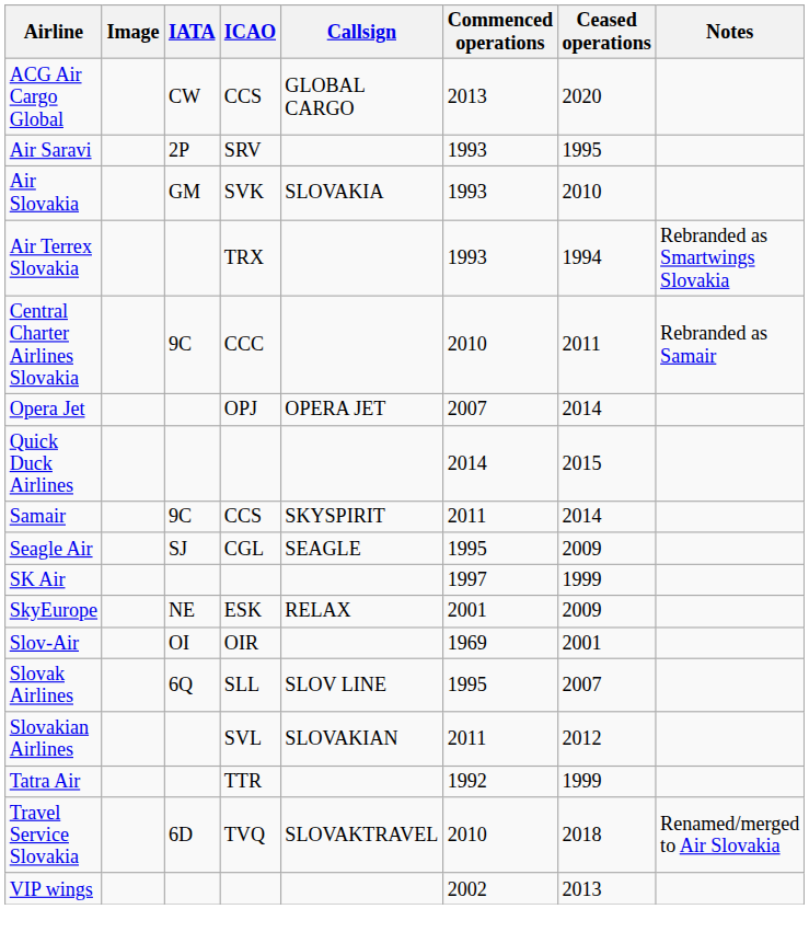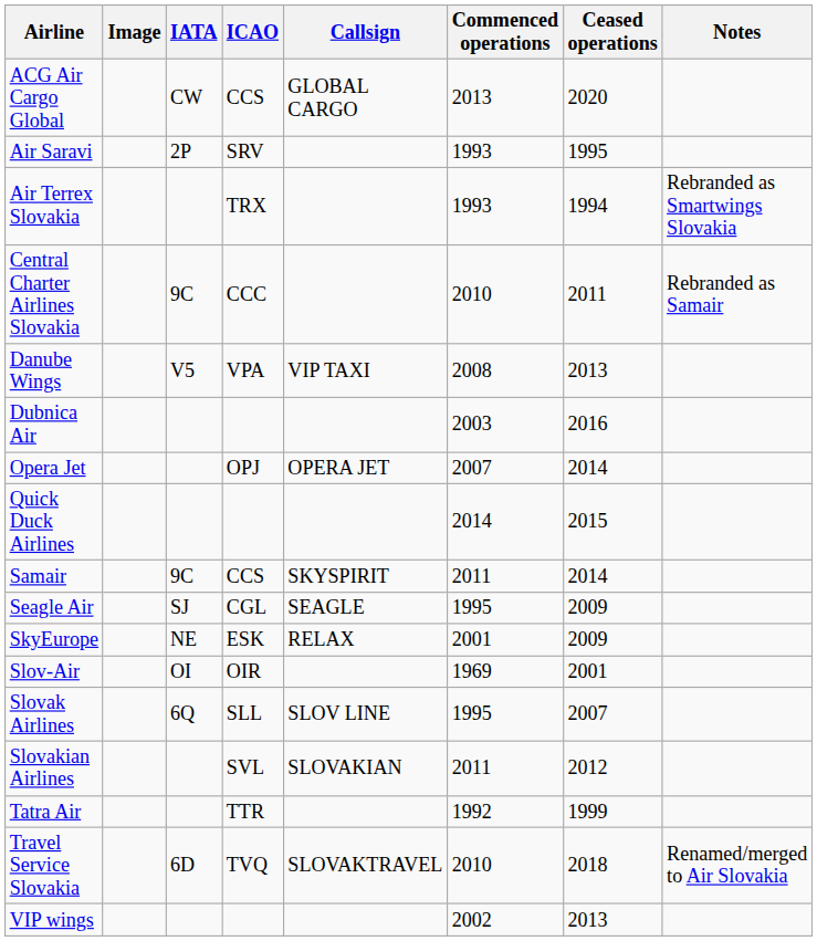- row: Air Slovakia | GM | SVK | SLOVAKIA | 1993 | 2010
+ row: Danube Wings | V5 | VPA | VIP TAXI | 2008 | 2013
+ row: Dubnica Air | 2003 | 2016
- row: SK Air | 1997 | 1999
